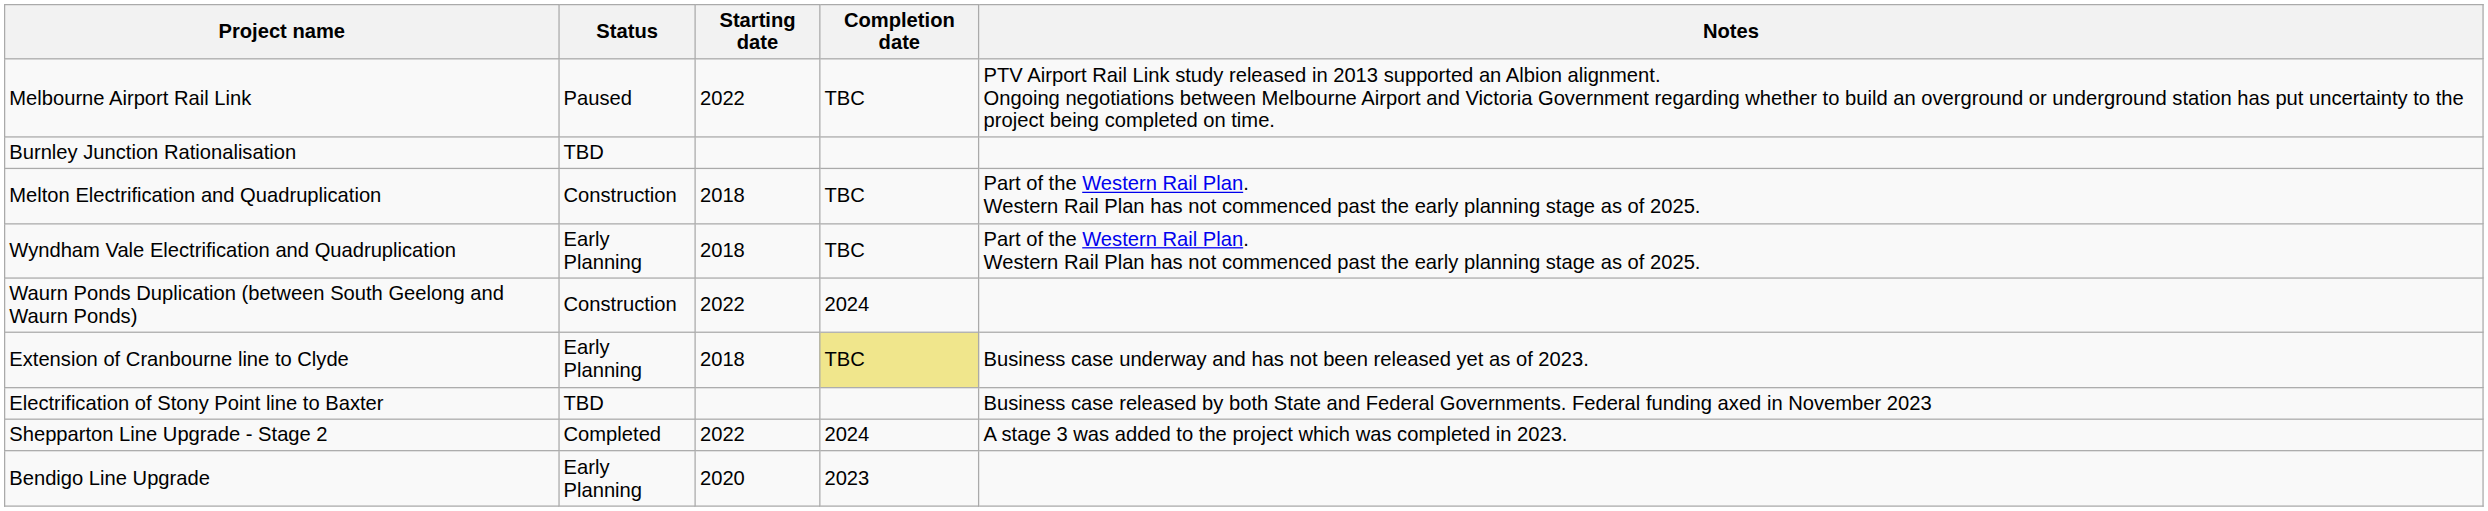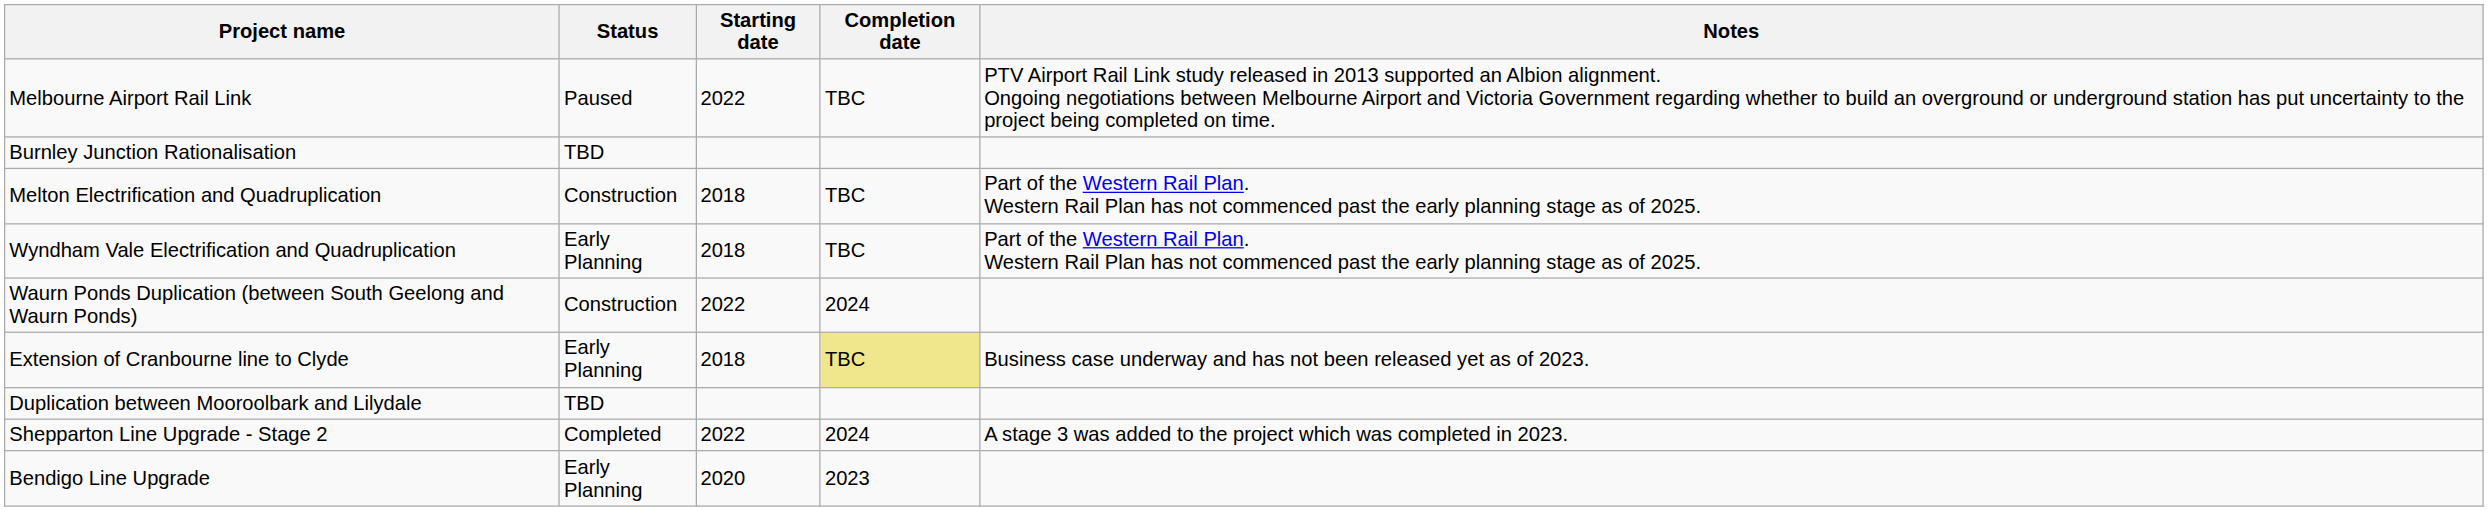- row: Electrification of Stony Point line to Baxter | TBD | Business case released by both State and Federal Governments. Federal funding axed in November 2023
+ row: Duplication between Mooroolbark and Lilydale | TBD
